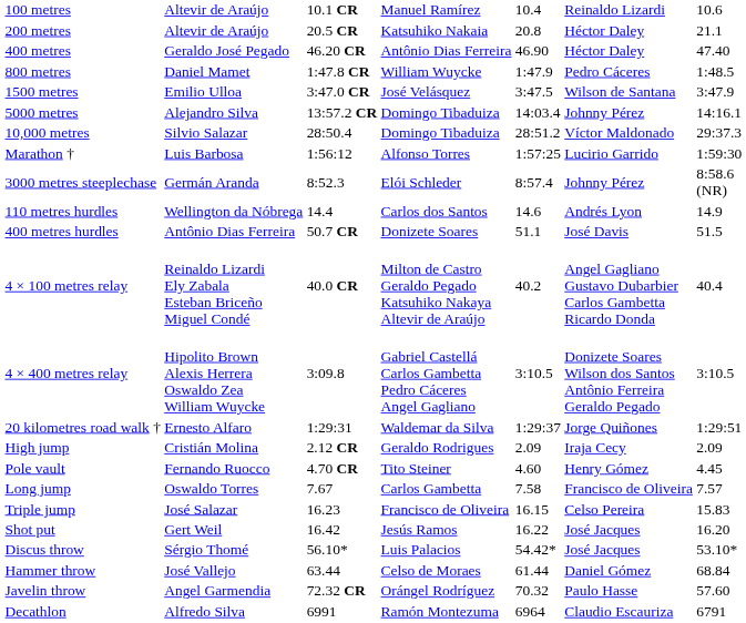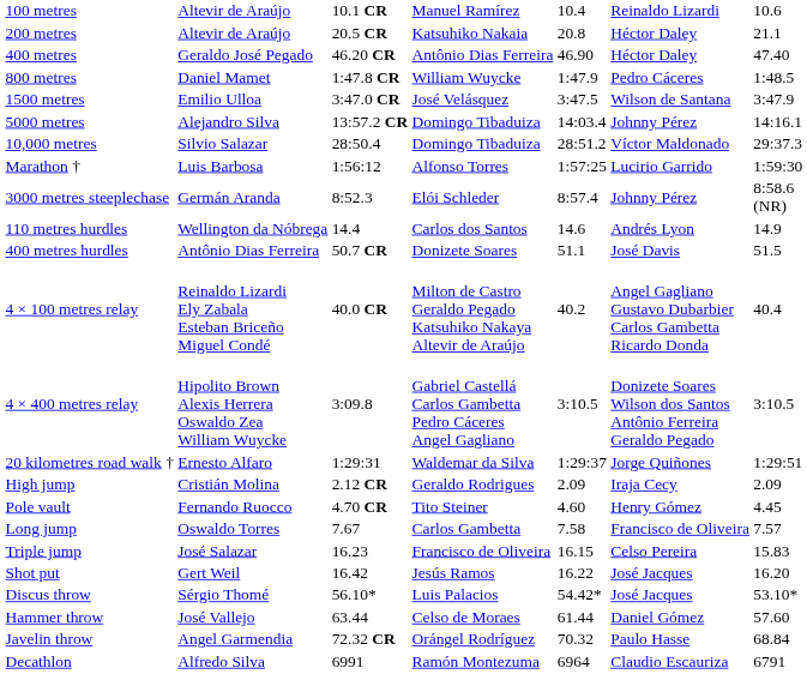Hammer throw | column 7: 68.84 -> 57.60
Javelin throw | column 7: 57.60 -> 68.84
